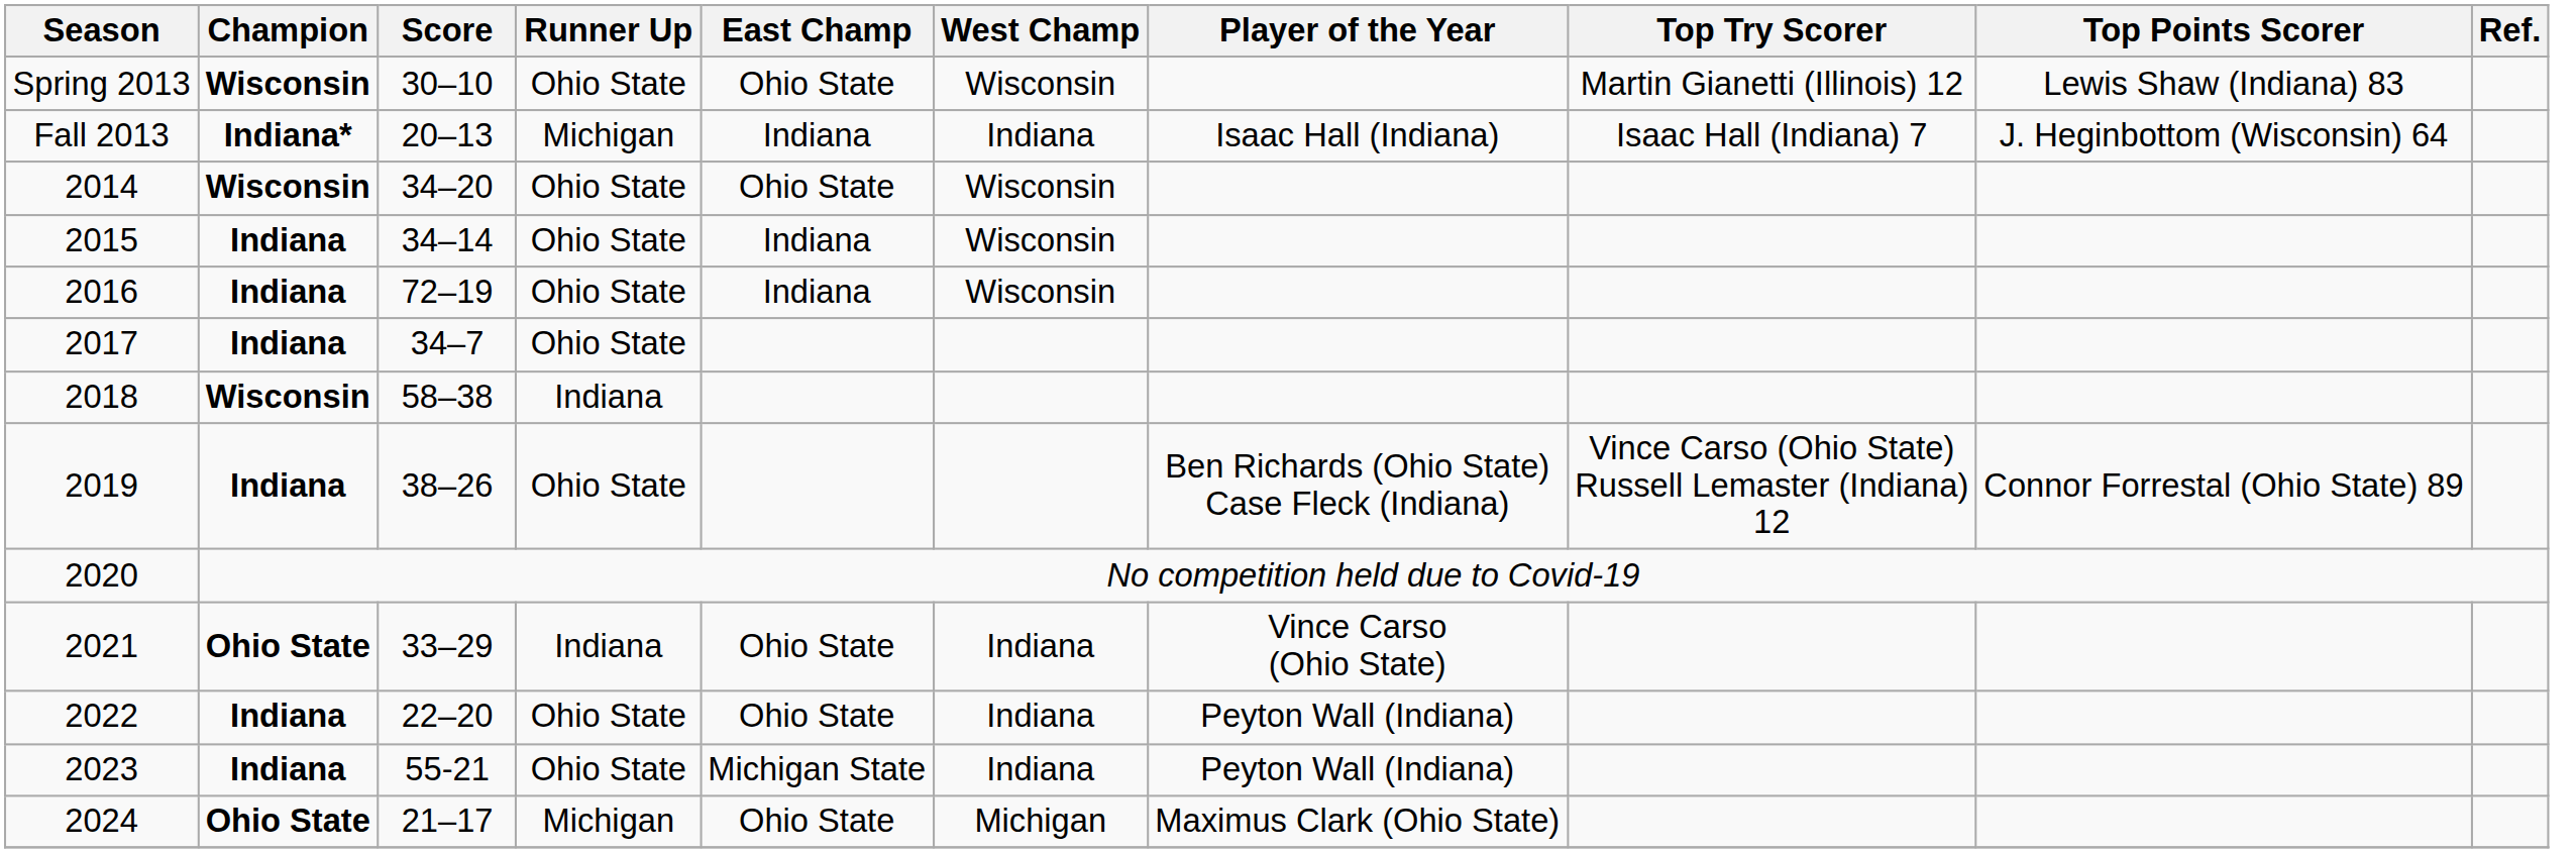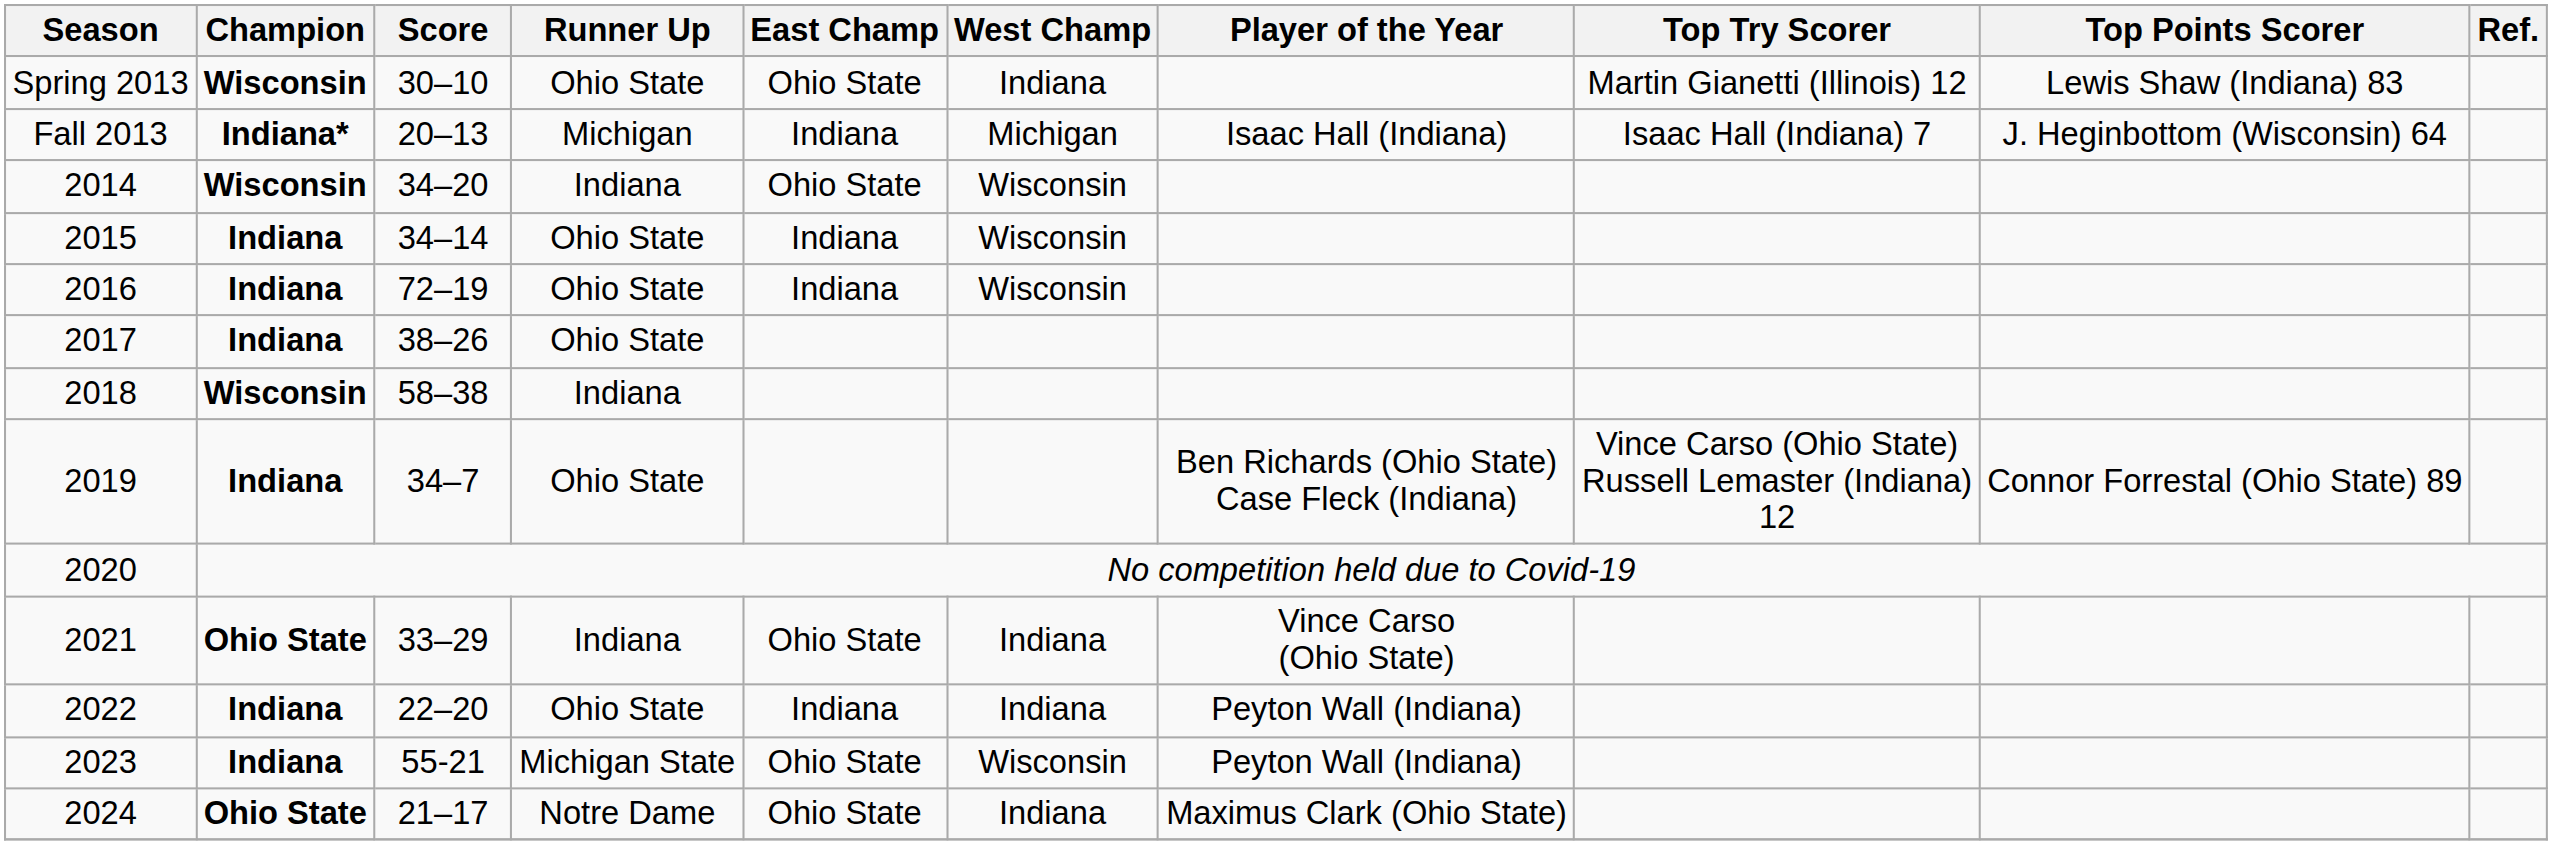Spring 2013 | West Champ: Wisconsin -> Indiana
Fall 2013 | West Champ: Indiana -> Michigan
2014 | Runner Up: Ohio State -> Indiana
2017 | Score: 34–7 -> 38–26
2019 | Score: 38–26 -> 34–7
2022 | East Champ: Ohio State -> Indiana
2023 | Runner Up: Ohio State -> Michigan State
2023 | East Champ: Michigan State -> Ohio State
2023 | West Champ: Indiana -> Wisconsin
2024 | Runner Up: Michigan -> Notre Dame
2024 | West Champ: Michigan -> Indiana
